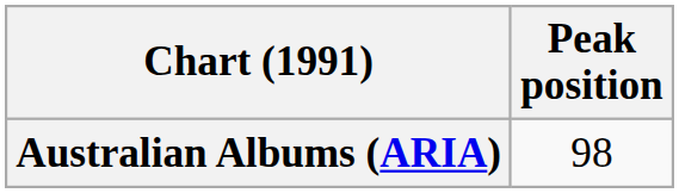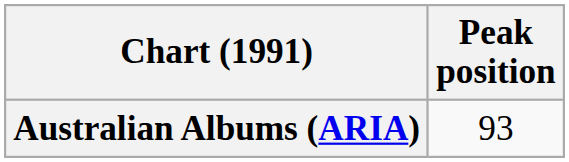Australian Albums (ARIA) | Peak position: 98 -> 93
